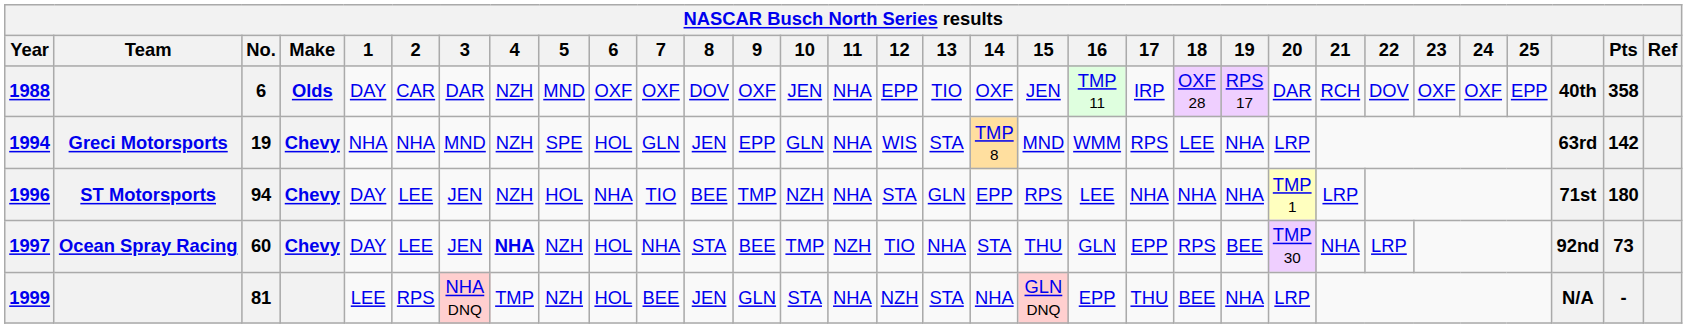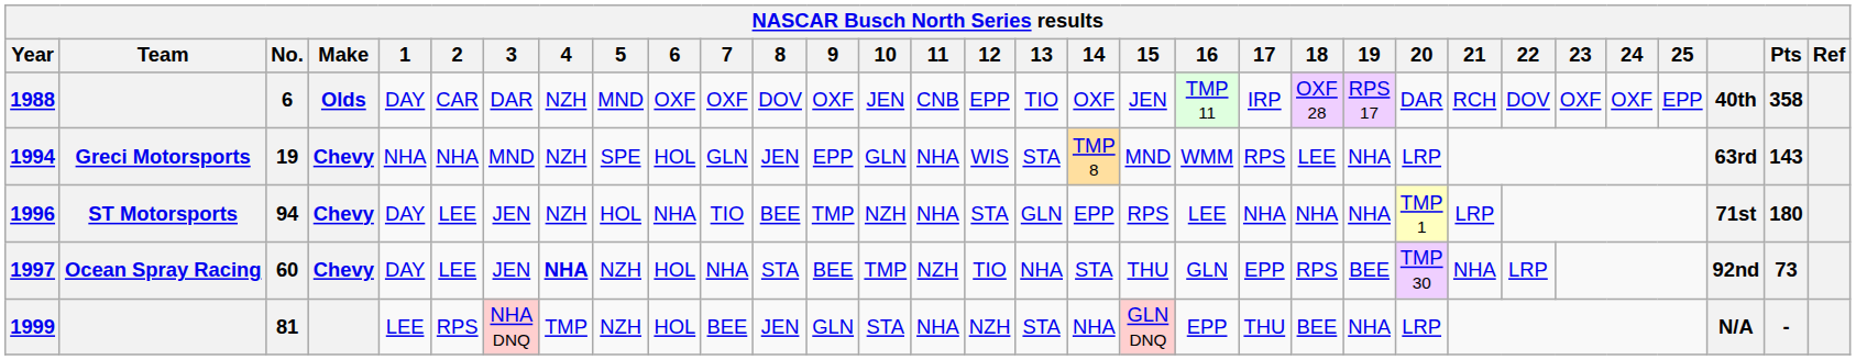1988 | 11: NHA -> CNB
1994 | Pts: 142 -> 143
